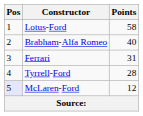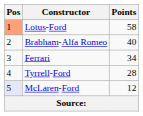Lotus-Ford | Pos: no background -> lightsalmon background
Ferrari | Points: 31 -> 34
